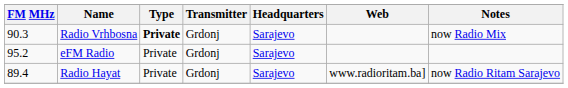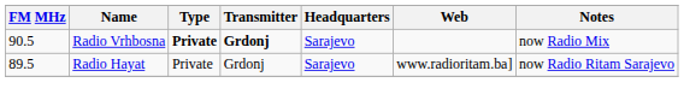Radio Vrhbosna | FM MHz: 90.3 -> 90.5
Radio Vrhbosna | Transmitter: normal -> bold
- row: 95.2 | eFM Radio | Private | Grdonj | Sarajevo
Radio Hayat | FM MHz: 89.4 -> 89.5
